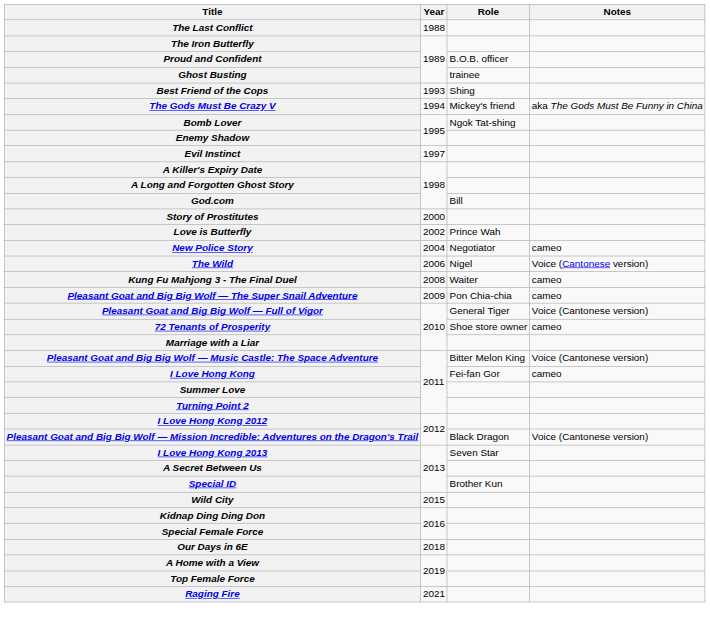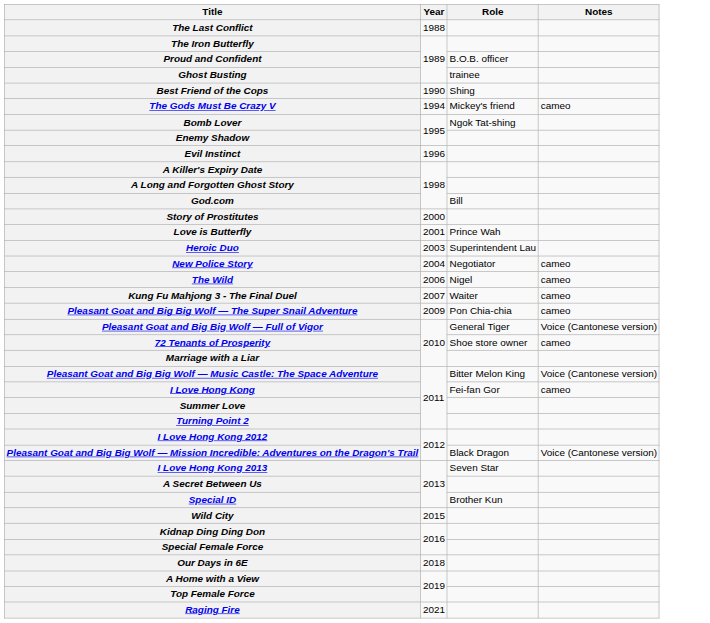Best Friend of the Cops | Year: 1993 -> 1990
The Gods Must Be Crazy V | Notes: aka The Gods Must Be Funny in China -> cameo
Evil Instinct | Year: 1997 -> 1996
Love is Butterfly | Year: 2002 -> 2001
+ row: Heroic Duo | 2003 | Superintendent Lau
The Wild | Notes: Voice (Cantonese version) -> cameo
Kung Fu Mahjong 3 - The Final Duel | Year: 2008 -> 2007
